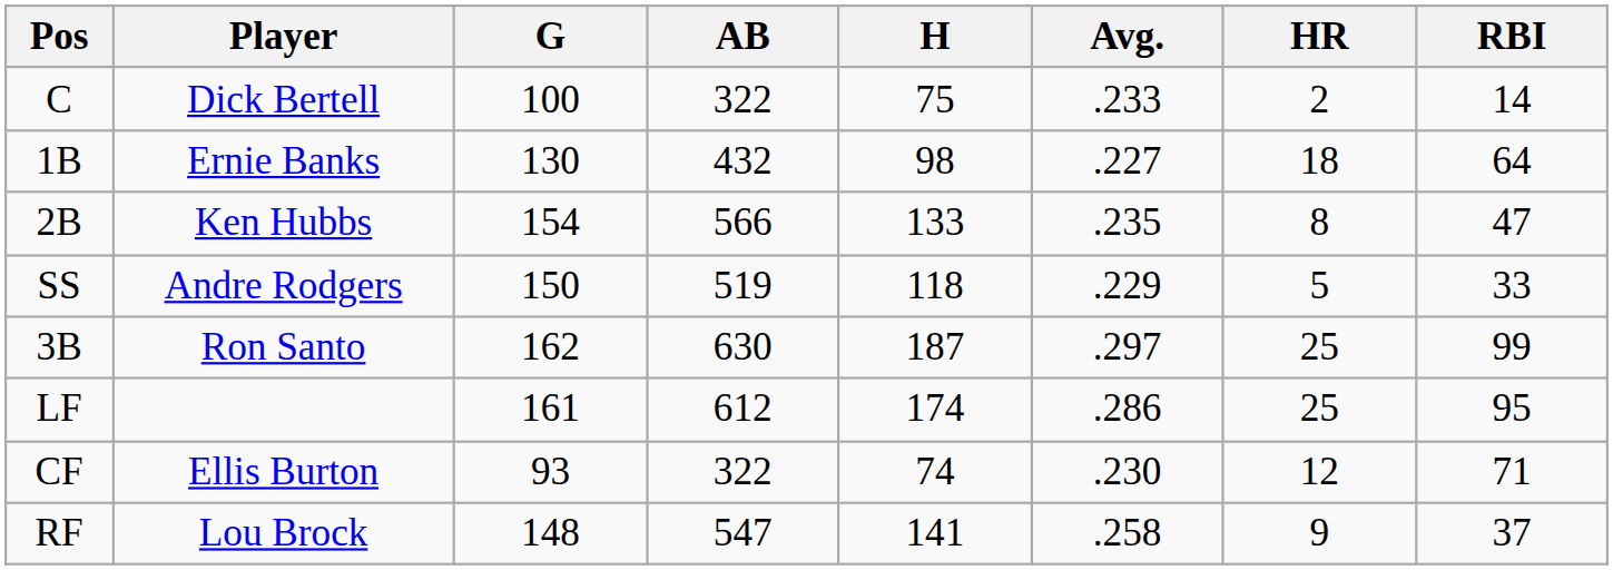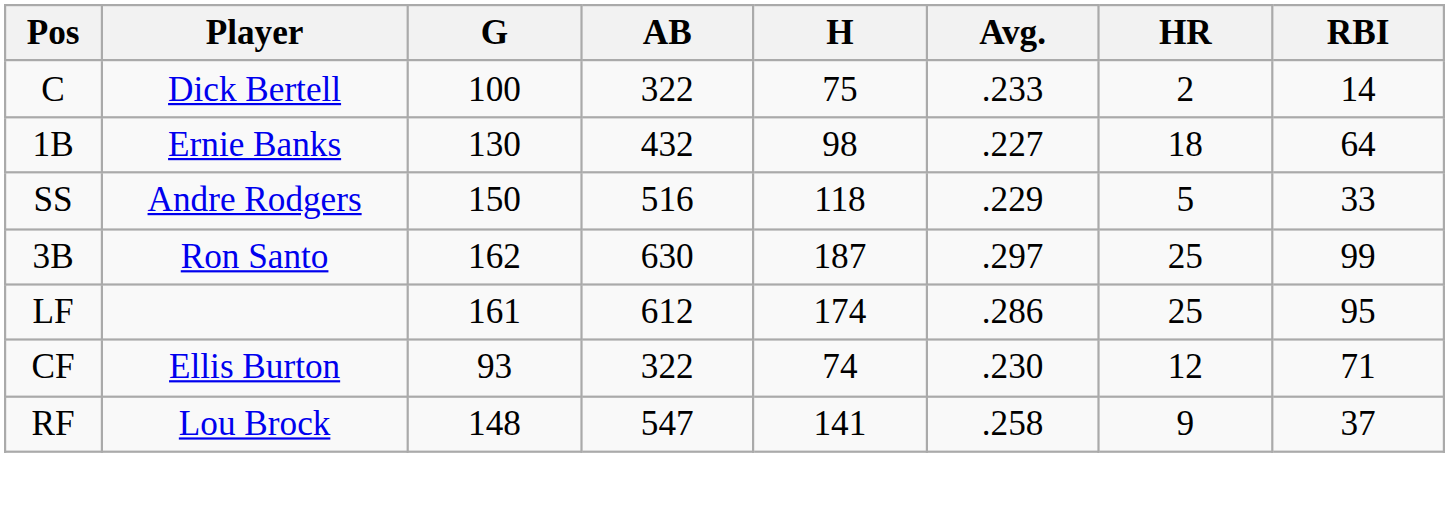- row: 2B | Ken Hubbs | 154 | 566 | 133 | .235 | 8 | 47
SS | AB: 519 -> 516
